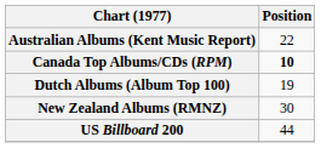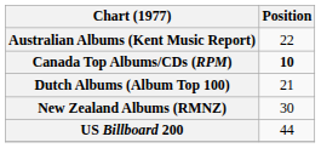Dutch Albums (Album Top 100) | Position: 19 -> 21
